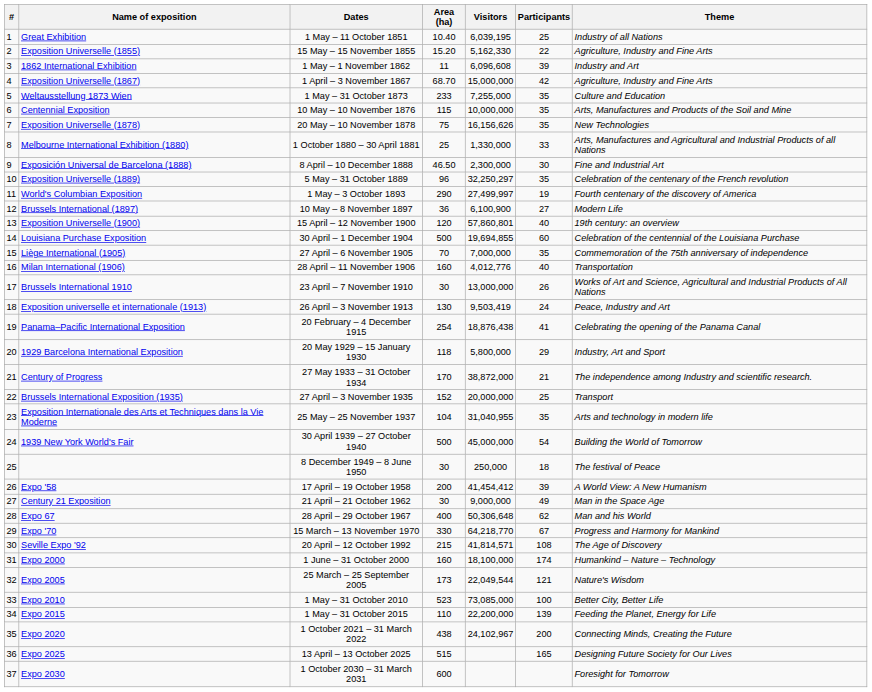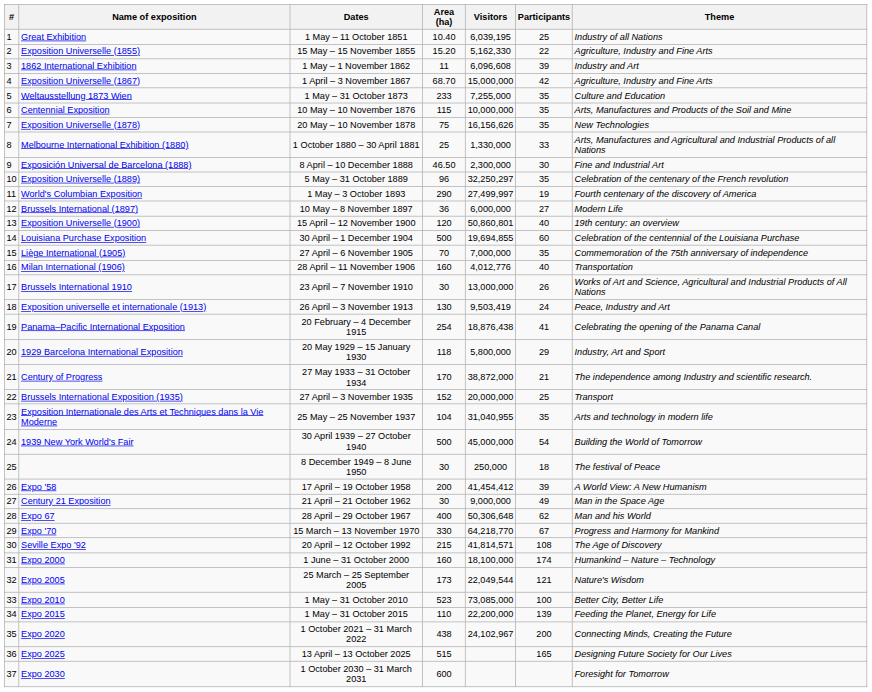Brussels International (1897) | Visitors: 6,100,900 -> 6,000,000
Exposition Universelle (1900) | Visitors: 57,860,801 -> 50,860,801
